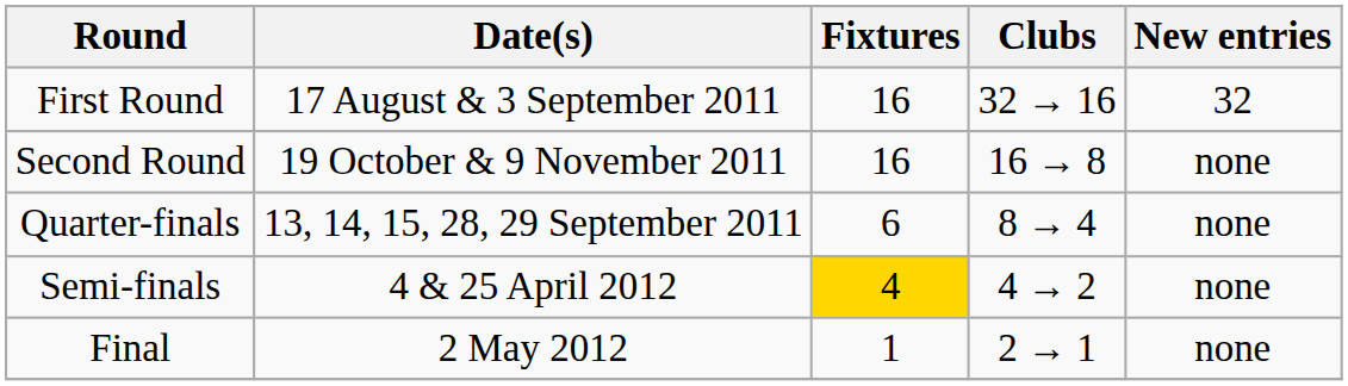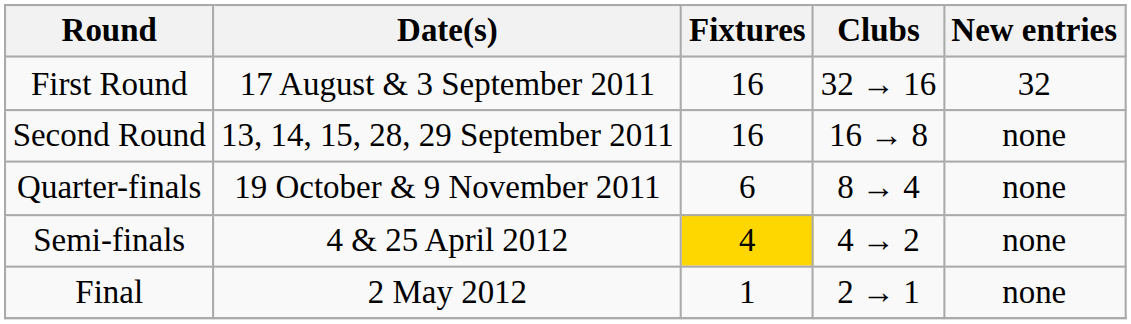Second Round | Date(s): 19 October & 9 November 2011 -> 13, 14, 15, 28, 29 September 2011
Quarter-finals | Date(s): 13, 14, 15, 28, 29 September 2011 -> 19 October & 9 November 2011
